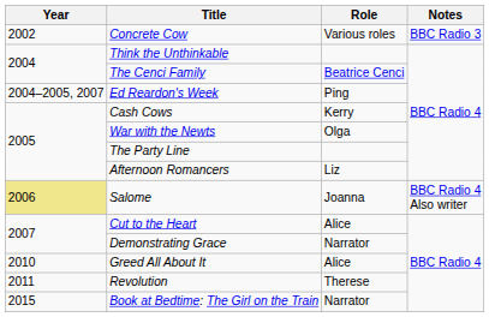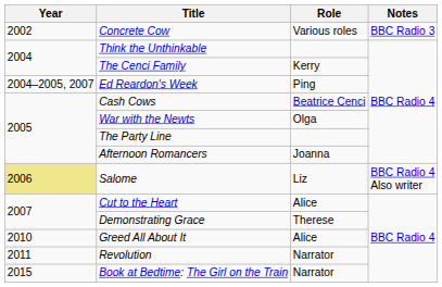The Cenci Family | Role: Beatrice Cenci -> Kerry
Cash Cows | Role: Kerry -> Beatrice Cenci
Afternoon Romancers | Role: Liz -> Joanna
Salome | Role: Joanna -> Liz
Demonstrating Grace | Role: Narrator -> Therese
Revolution | Role: Therese -> Narrator
